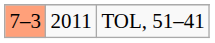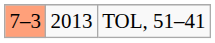TOL, 51–41 | column 2: 2011 -> 2013
